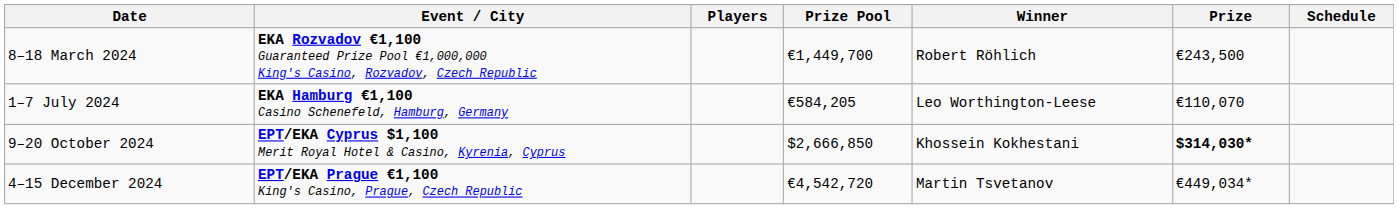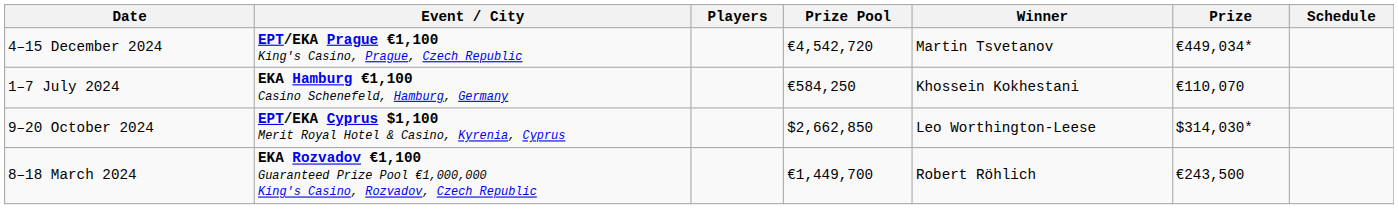rows swapped: 8–18 March 2024 <-> 4–15 December 2024
1–7 July 2024 | Prize Pool: €584,205 -> €584,250
1–7 July 2024 | Winner: Leo Worthington-Leese -> Khossein Kokhestani
9–20 October 2024 | Prize Pool: $2,666,850 -> $2,662,850
9–20 October 2024 | Winner: Khossein Kokhestani -> Leo Worthington-Leese
9–20 October 2024 | Prize: bold -> normal
